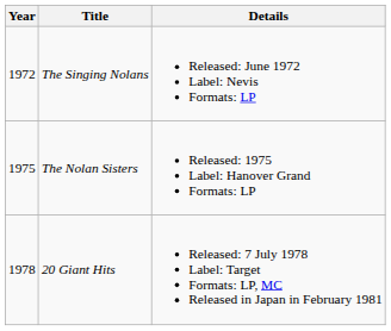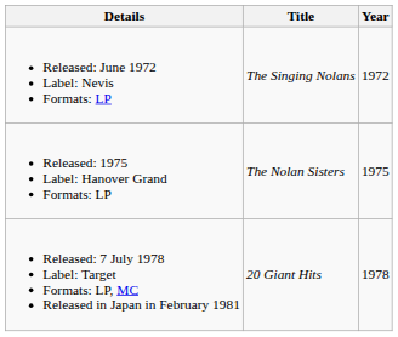columns swapped: Year <-> Details
